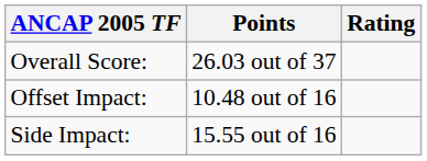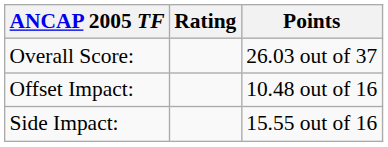columns swapped: Points <-> Rating
